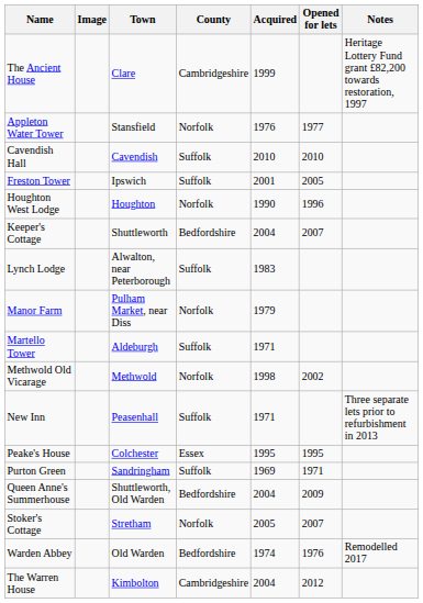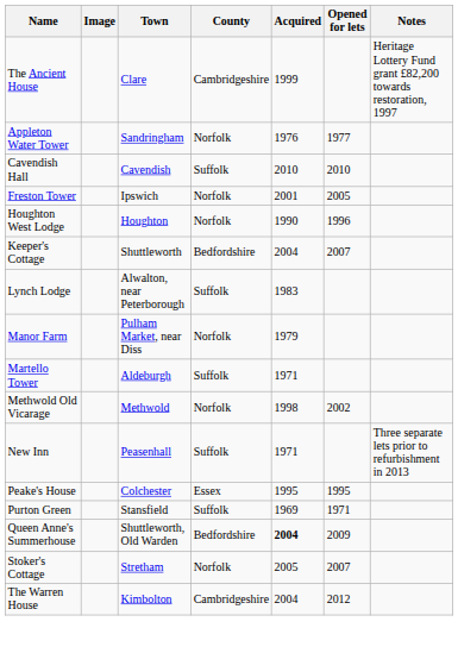Appleton Water Tower | Town: Stansfield -> Sandringham
Freston Tower | County: Suffolk -> Norfolk
Purton Green | Town: Sandringham -> Stansfield
Queen Anne's Summerhouse | Acquired: normal -> bold
- row: Warden Abbey | Old Warden | Bedfordshire | 1974 | 1976 | Remodelled 2017
